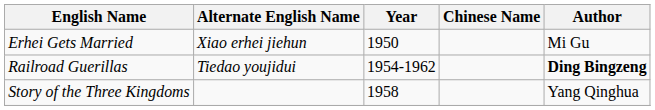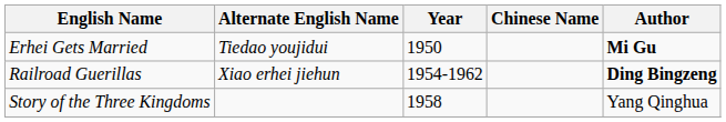Erhei Gets Married | Alternate English Name: Xiao erhei jiehun -> Tiedao youjidui
Erhei Gets Married | Author: normal -> bold
Railroad Guerillas | Alternate English Name: Tiedao youjidui -> Xiao erhei jiehun
